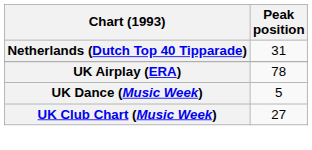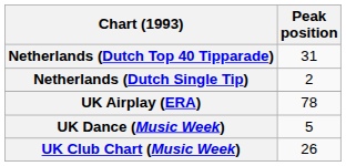+ row: Netherlands (Dutch Single Tip) | 2
UK Club Chart (Music Week) | Peak position: 27 -> 26
